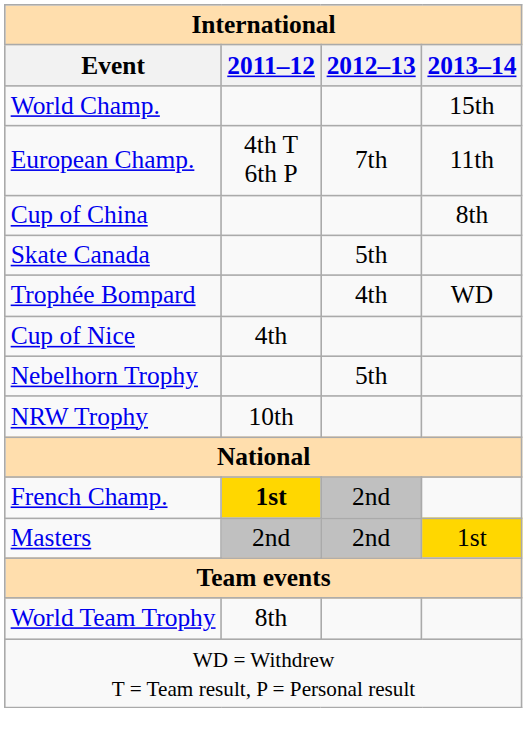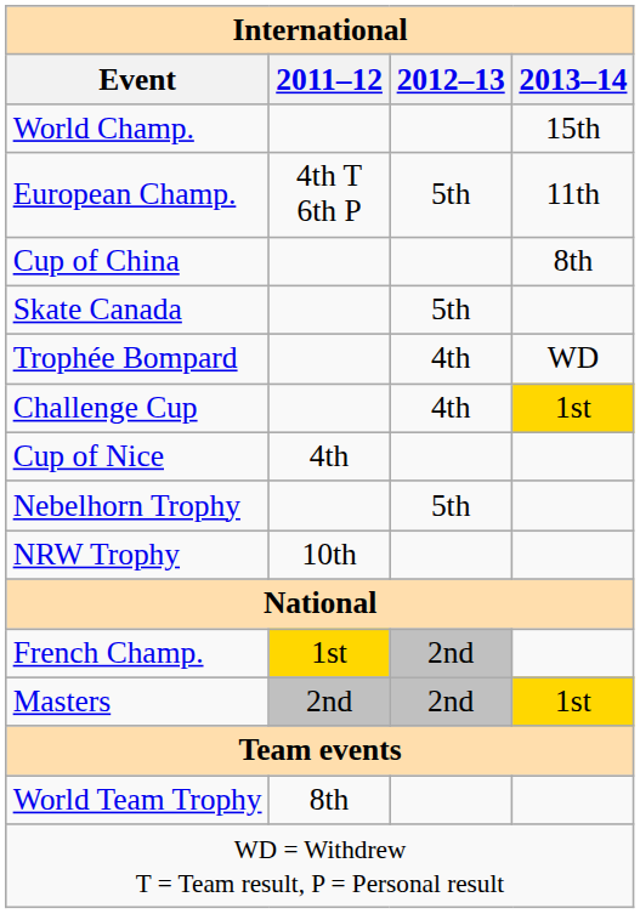European Champ. | 2012–13: 7th -> 5th
+ row: Challenge Cup | 4th | 1st
French Champ. | 2011–12: bold -> normal
